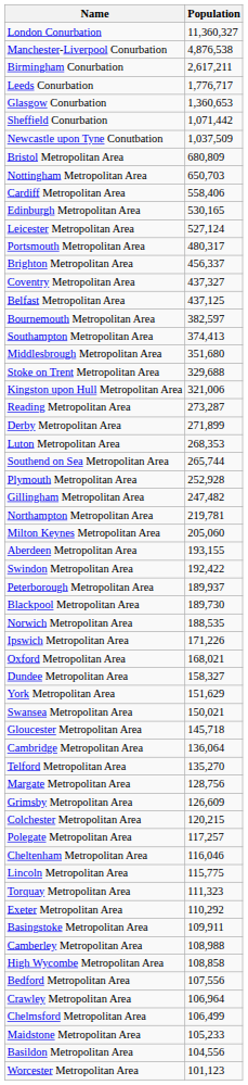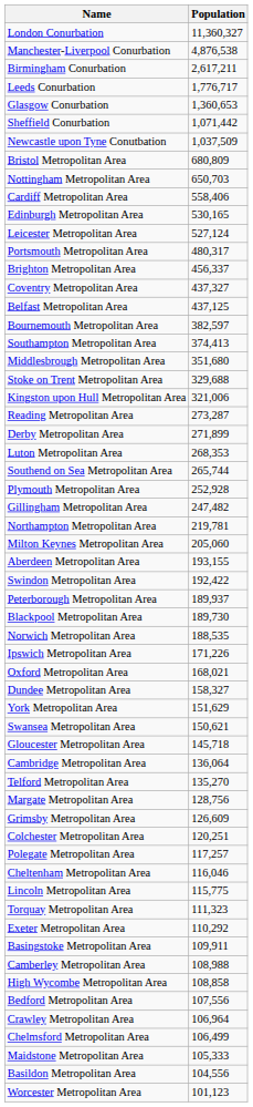Swansea Metropolitan Area | Population: 150,021 -> 150,621
Colchester Metropolitan Area | Population: 120,215 -> 120,251
Maidstone Metropolitan Area | Population: 105,233 -> 105,333
